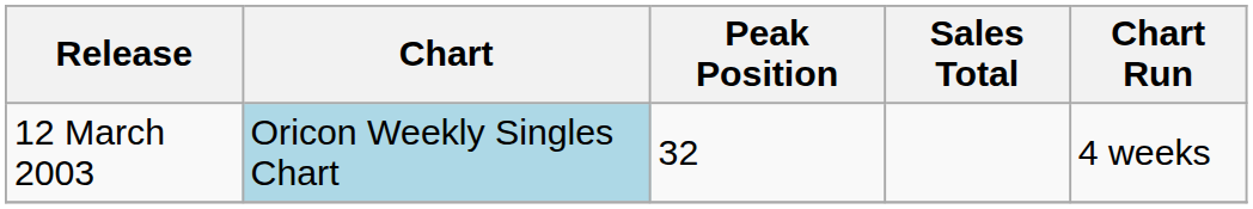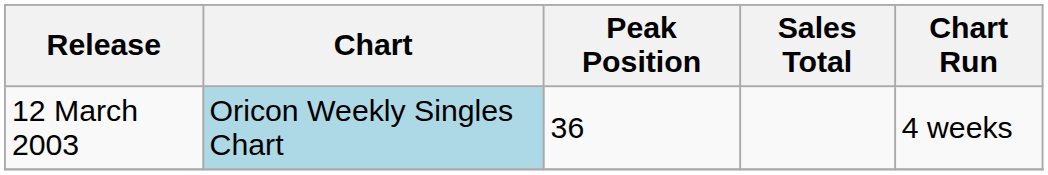12 March 2003 | Peak Position: 32 -> 36
